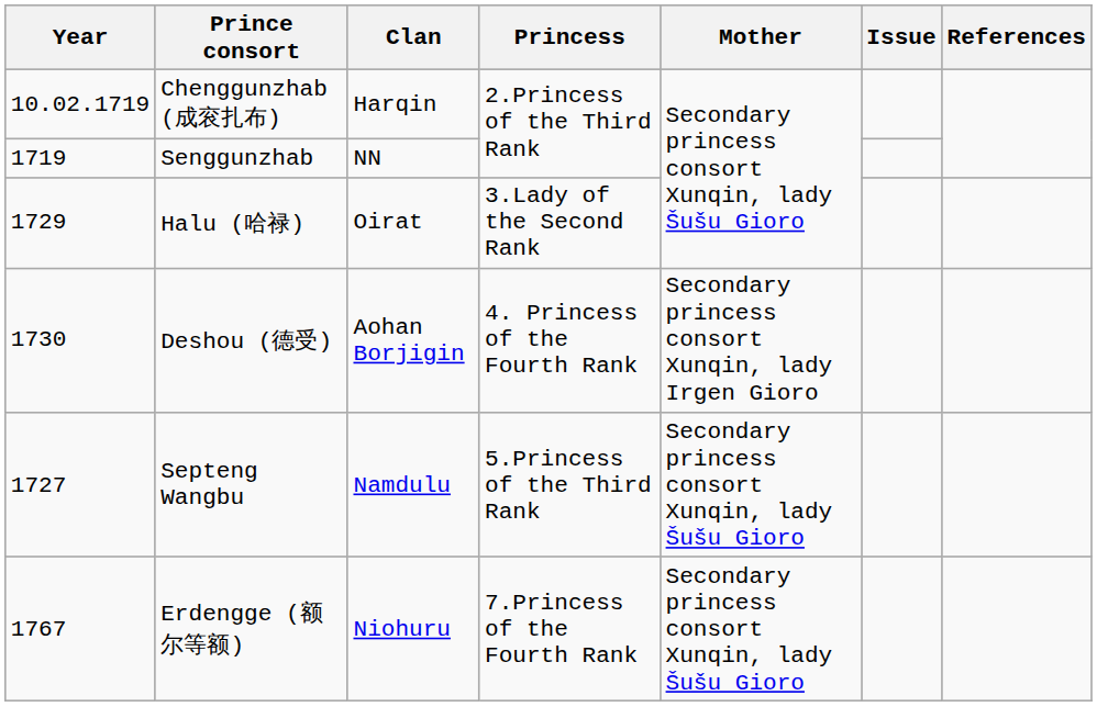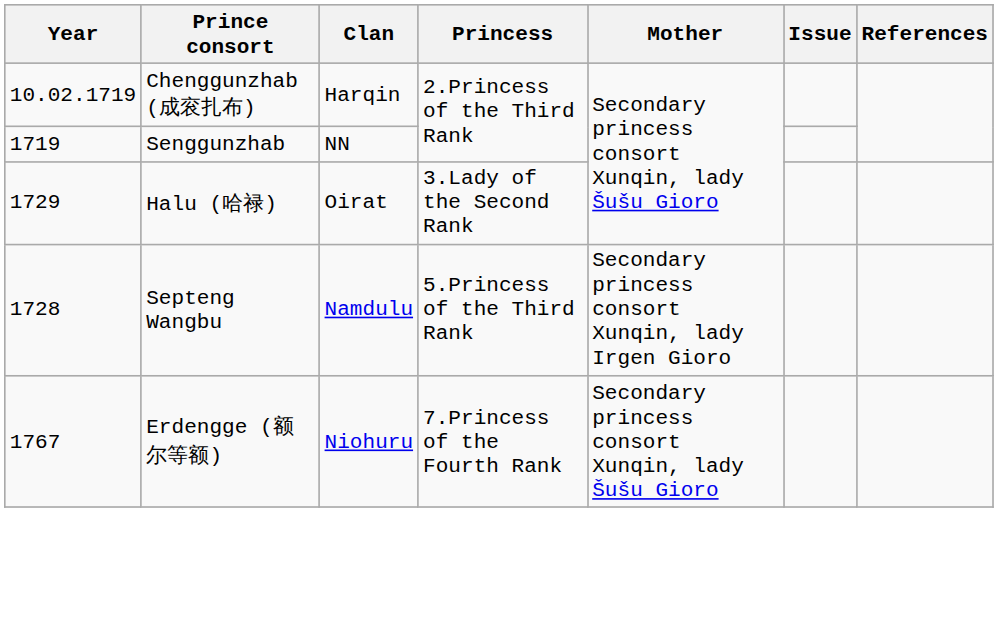- row: 1730 | Deshou (德受) | Aohan Borjigin | 4. Princess of the Fourth Rank | Secondary princess consort Xunqin, lady Irgen Gioro
Septeng Wangbu | Year: 1727 -> 1728
Septeng Wangbu | Mother: Secondary princess consort Xunqin, lady Šušu Gioro -> Secondary princess consort Xunqin, lady Irgen Gioro
